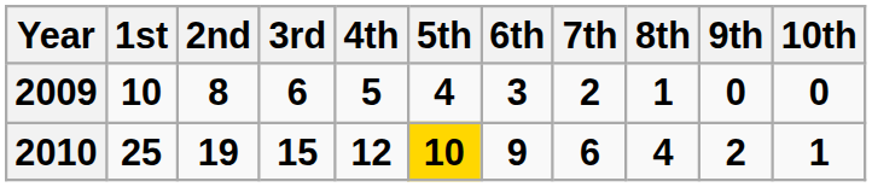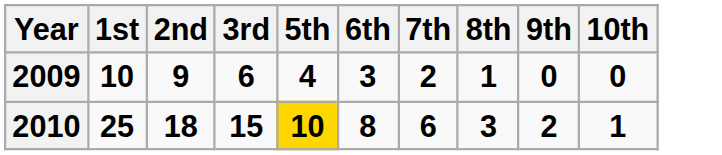- column: 4th | 5 | 12
2009 | 2nd: 8 -> 9
2010 | 2nd: 19 -> 18
2010 | 6th: 9 -> 8
2010 | 8th: 4 -> 3
